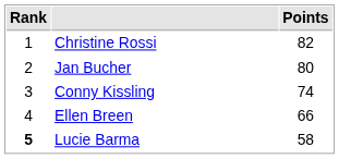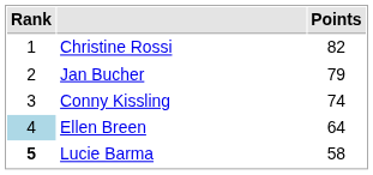Jan Bucher | Points: 80 -> 79
Ellen Breen | Rank: no background -> lightblue background
Ellen Breen | Points: 66 -> 64
